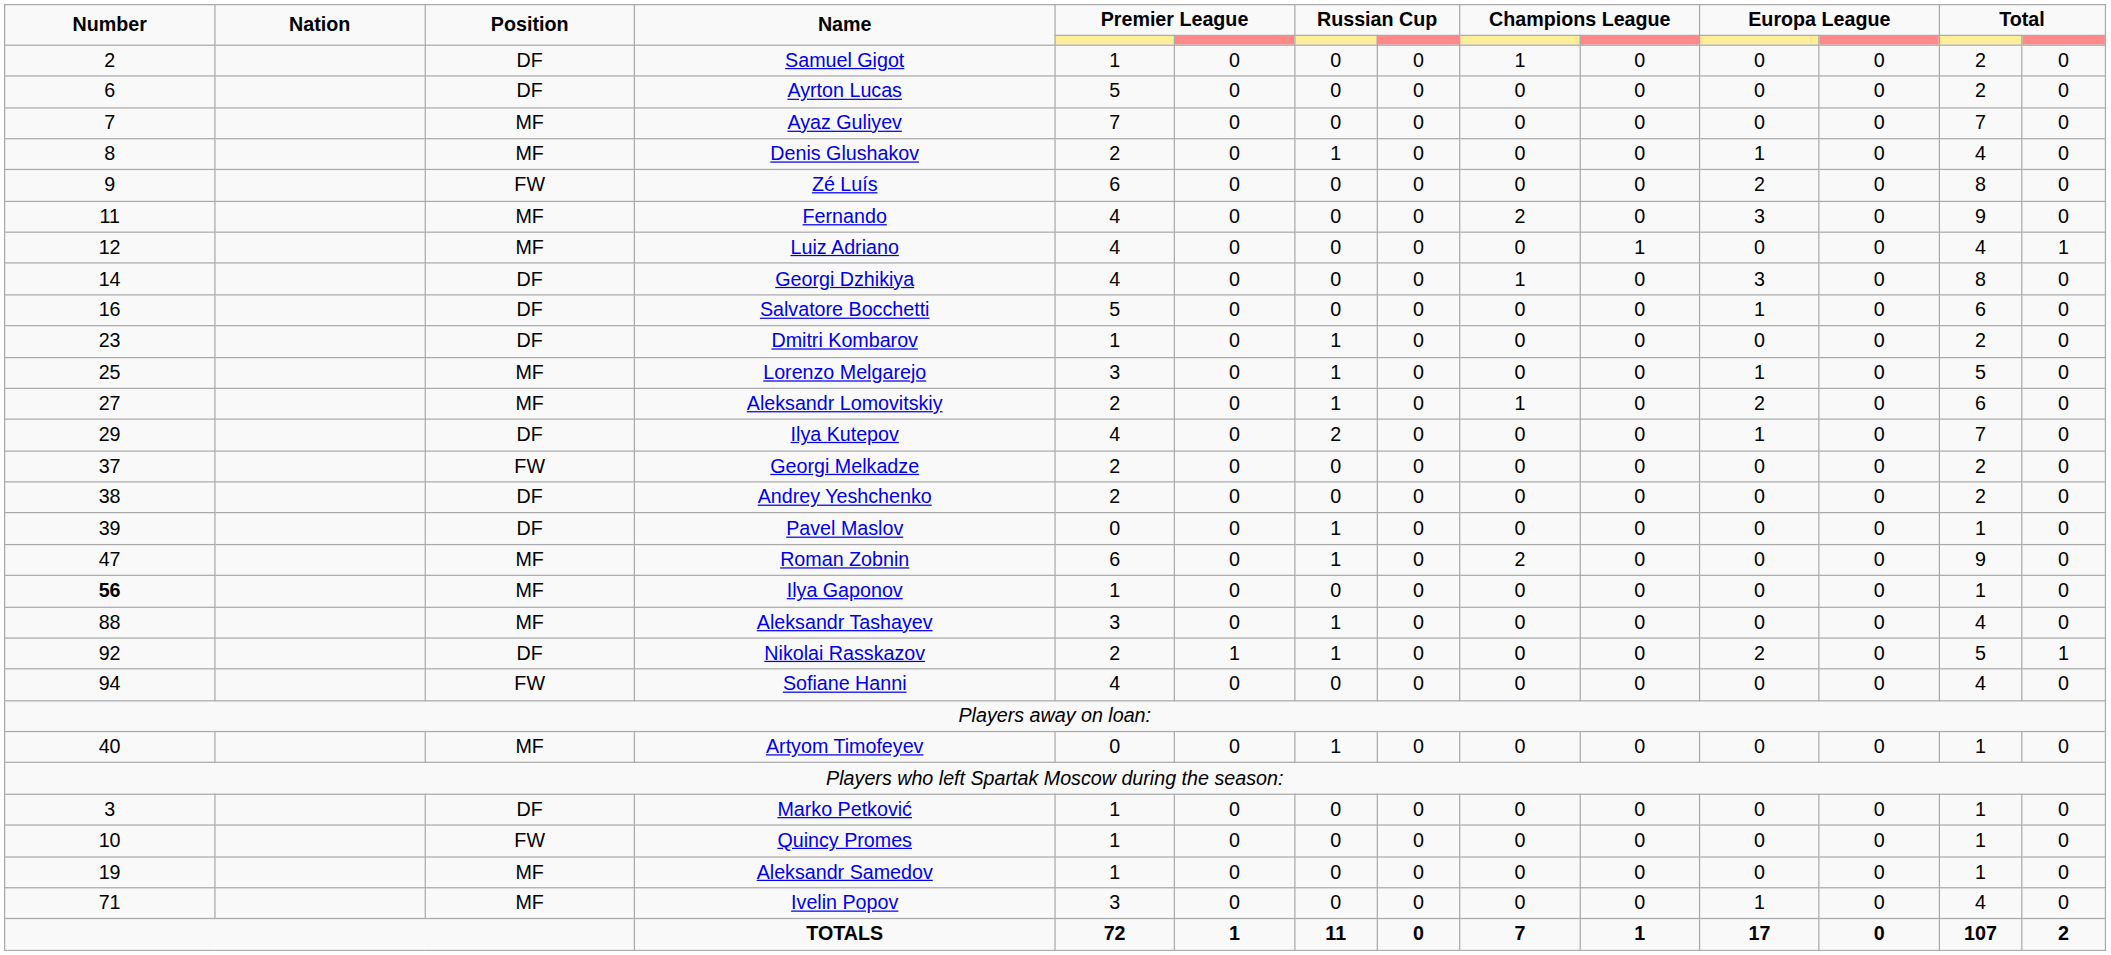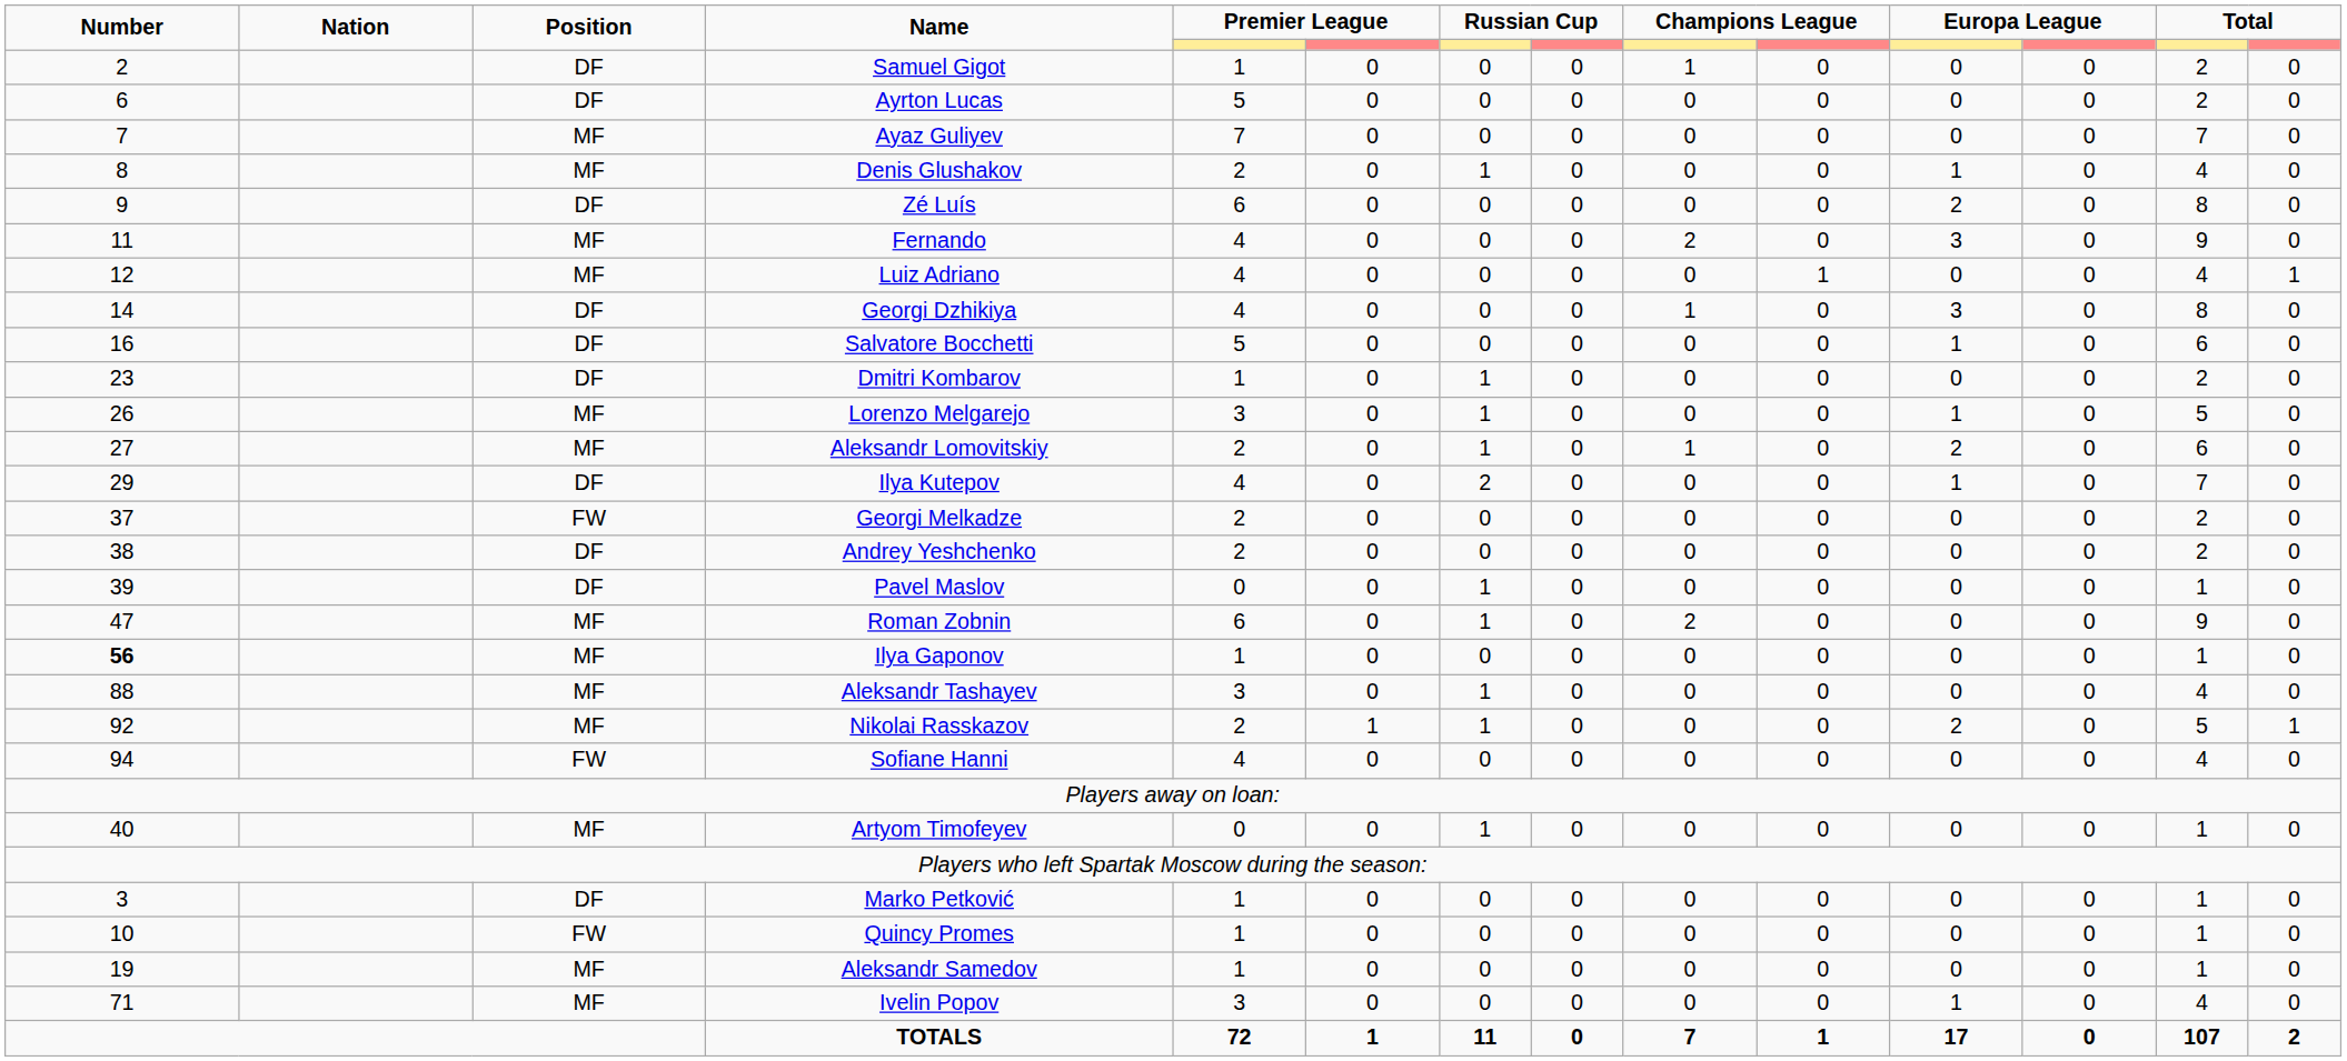Zé Luís | Position: FW -> DF
Lorenzo Melgarejo | Number: 25 -> 26
Nikolai Rasskazov | Position: DF -> MF
